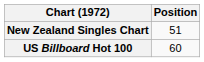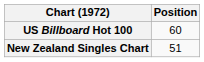rows swapped: New Zealand Singles Chart <-> US Billboard Hot 100
